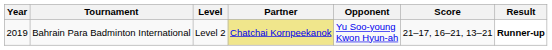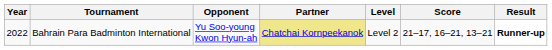columns swapped: Level <-> Opponent
Bahrain Para Badminton International | Year: 2019 -> 2022
